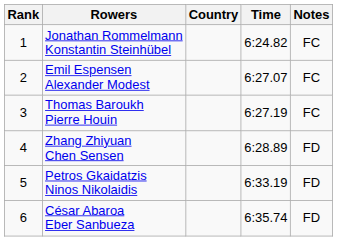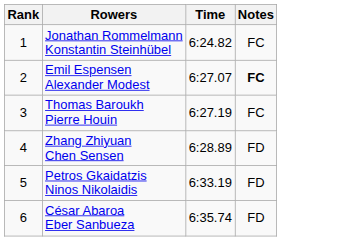- column: Country
Emil Espensen Alexander Modest | Notes: normal -> bold
